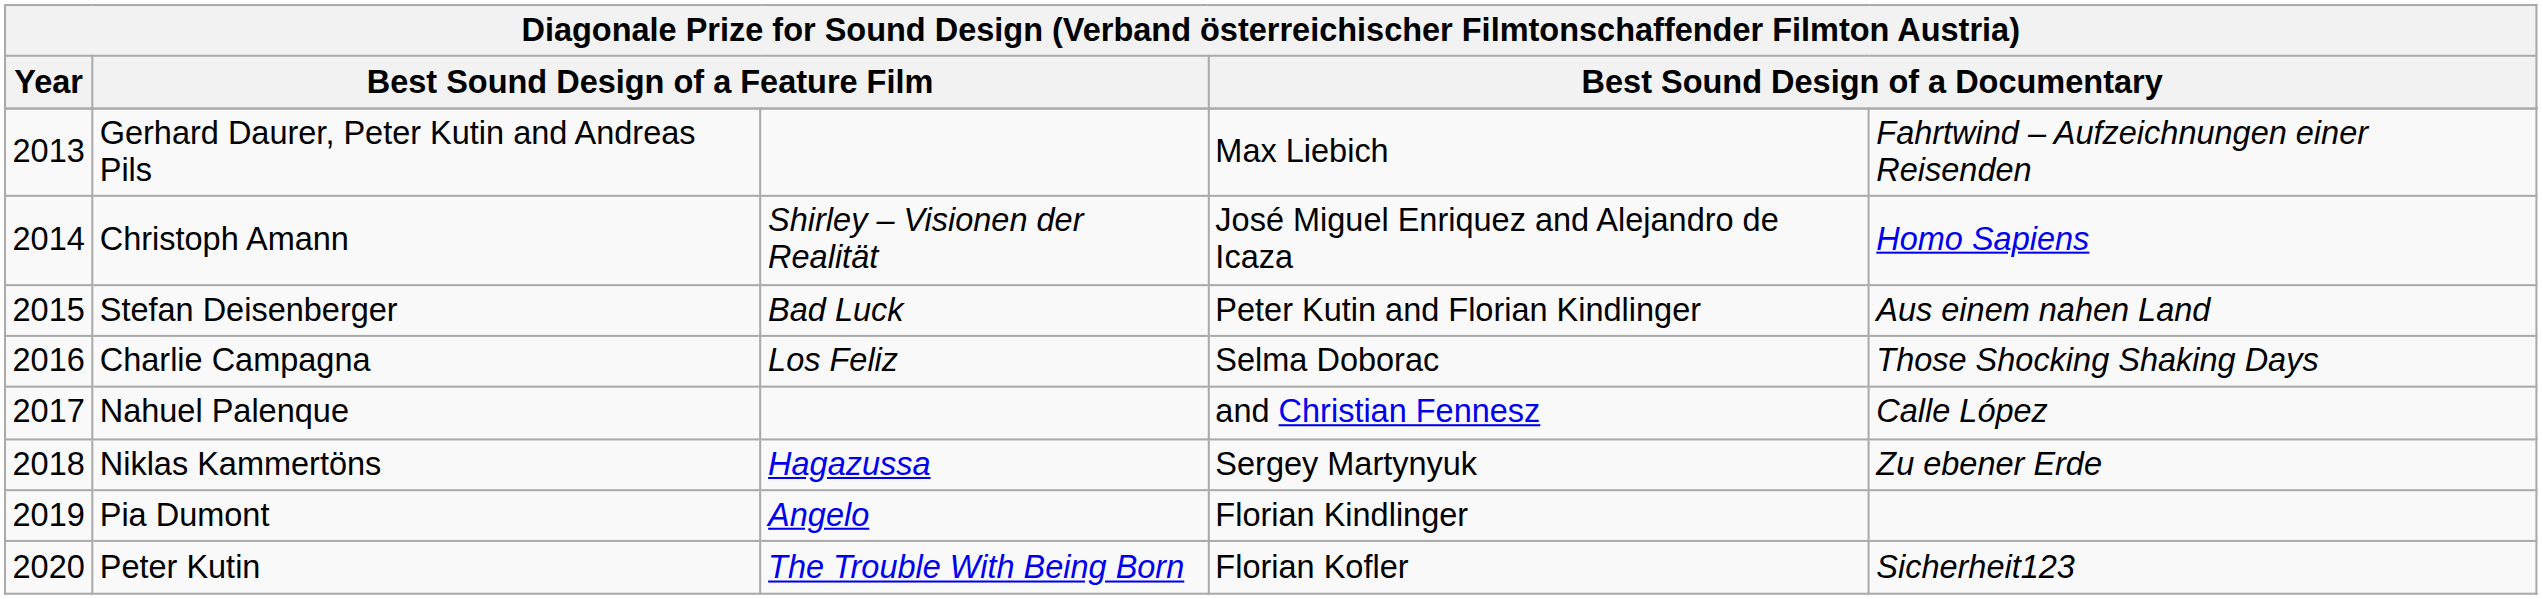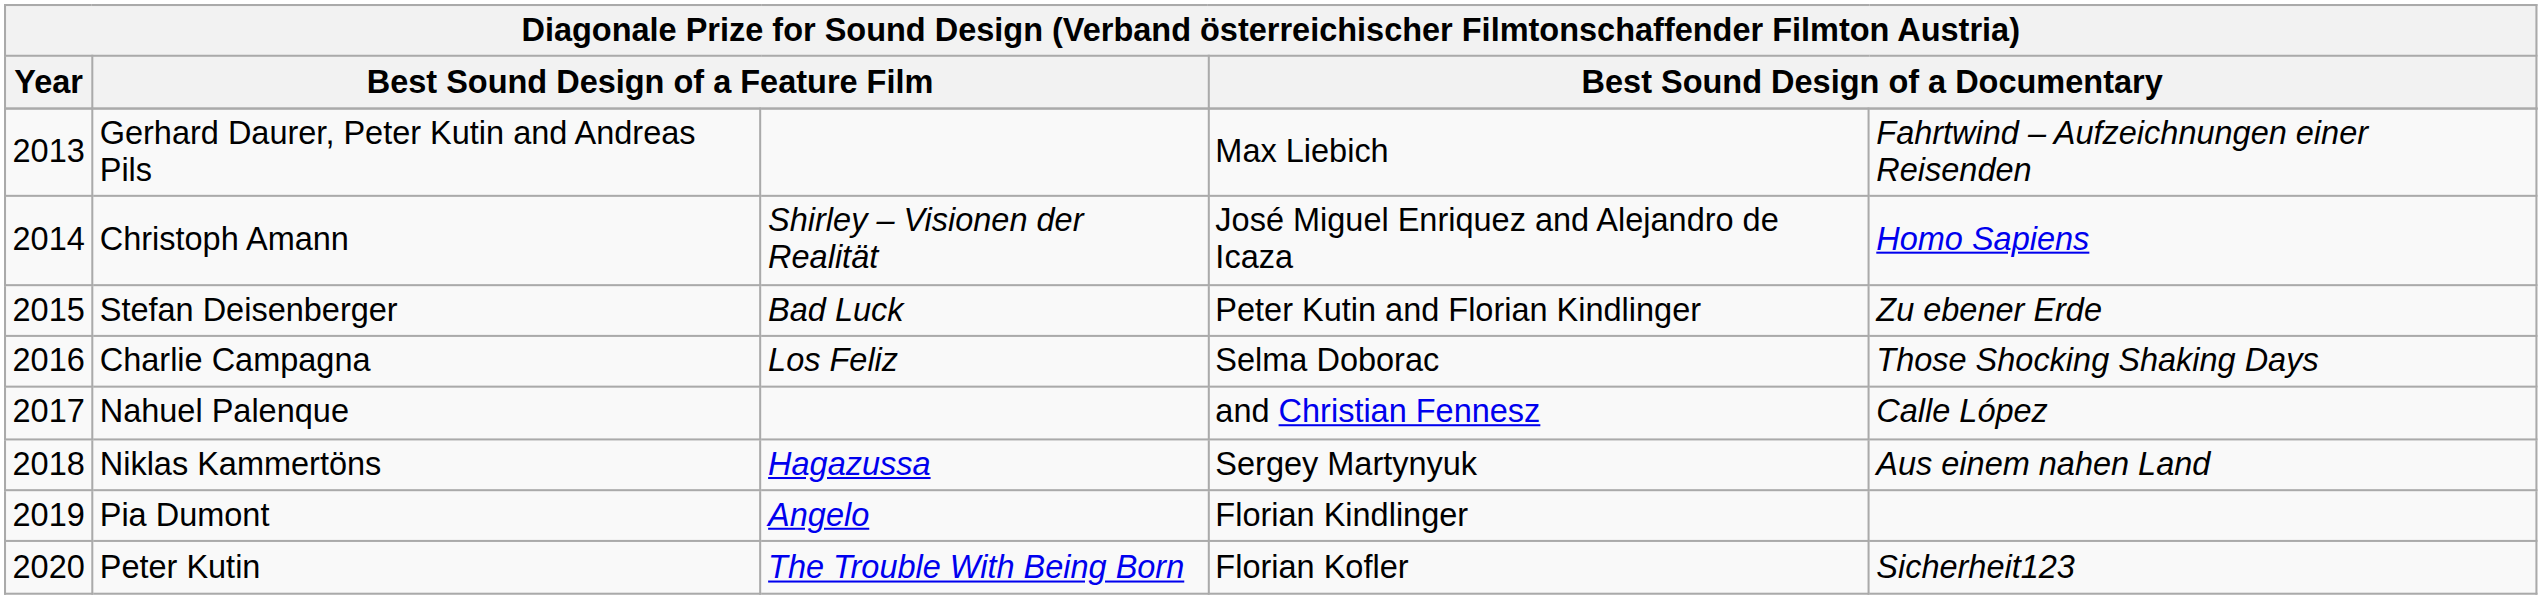Stefan Deisenberger | column 5: Aus einem nahen Land -> Zu ebener Erde
Niklas Kammertöns | column 5: Zu ebener Erde -> Aus einem nahen Land
